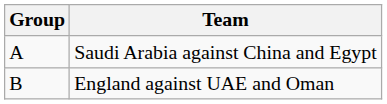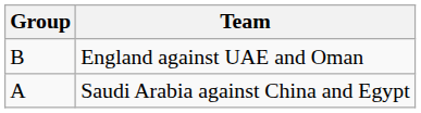rows swapped: Saudi Arabia against China and Egypt <-> England against UAE and Oman
